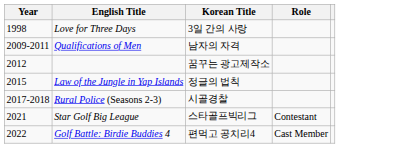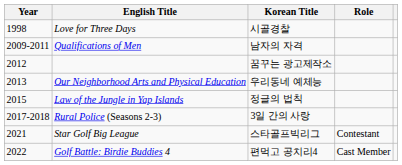Love for Three Days | Korean Title: 3일 간의 사랑 -> 시골경찰
+ row: 2013 | Our Neighborhood Arts and Physical Education | 우리동네 예체능
Rural Police (Seasons 2-3) | Korean Title: 시골경찰 -> 3일 간의 사랑
